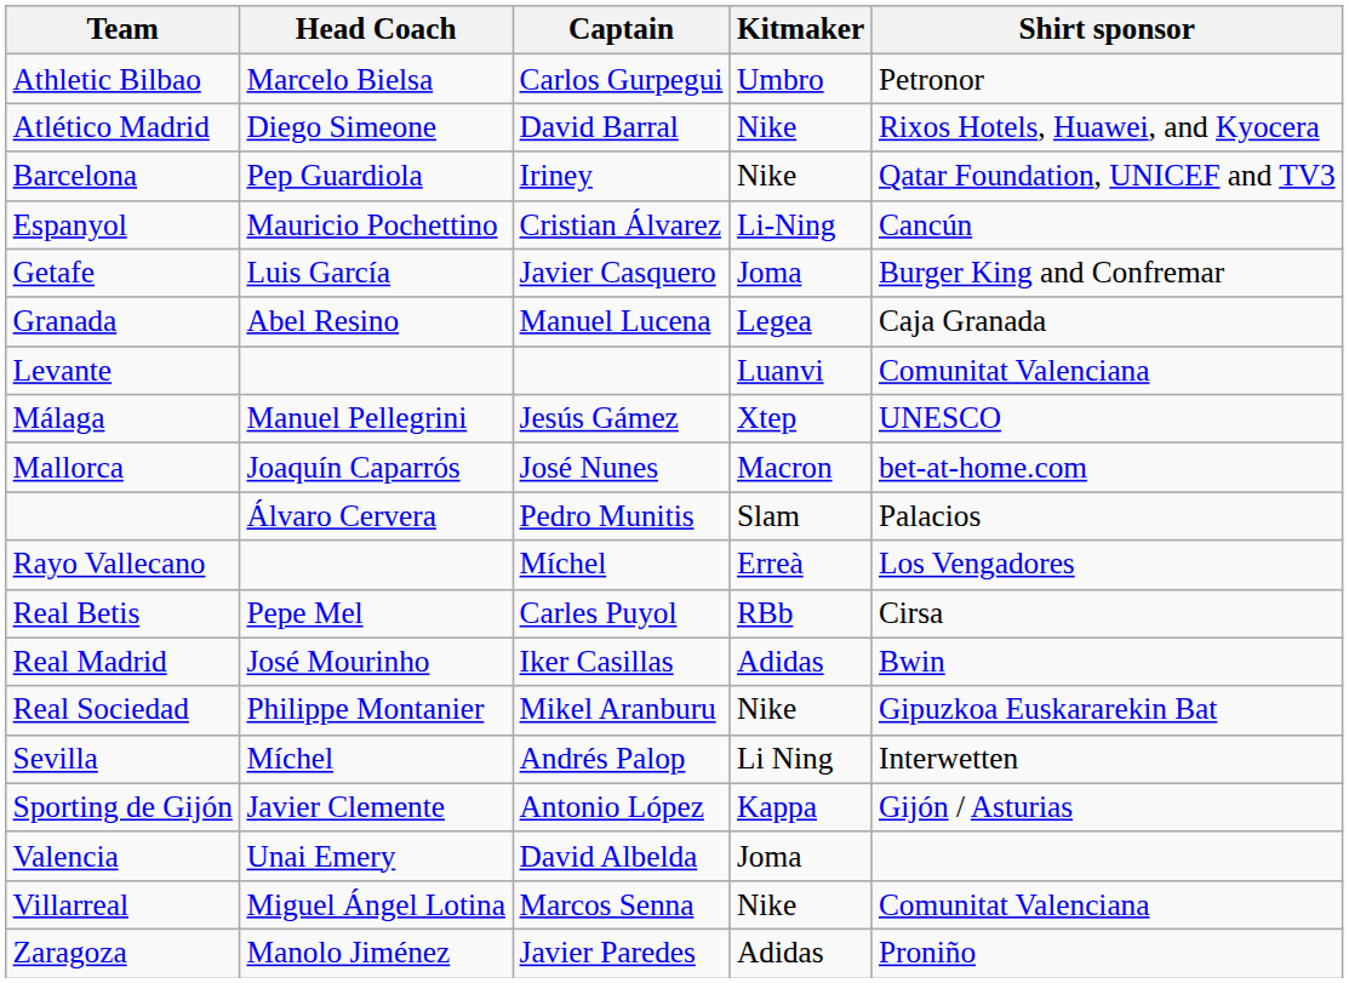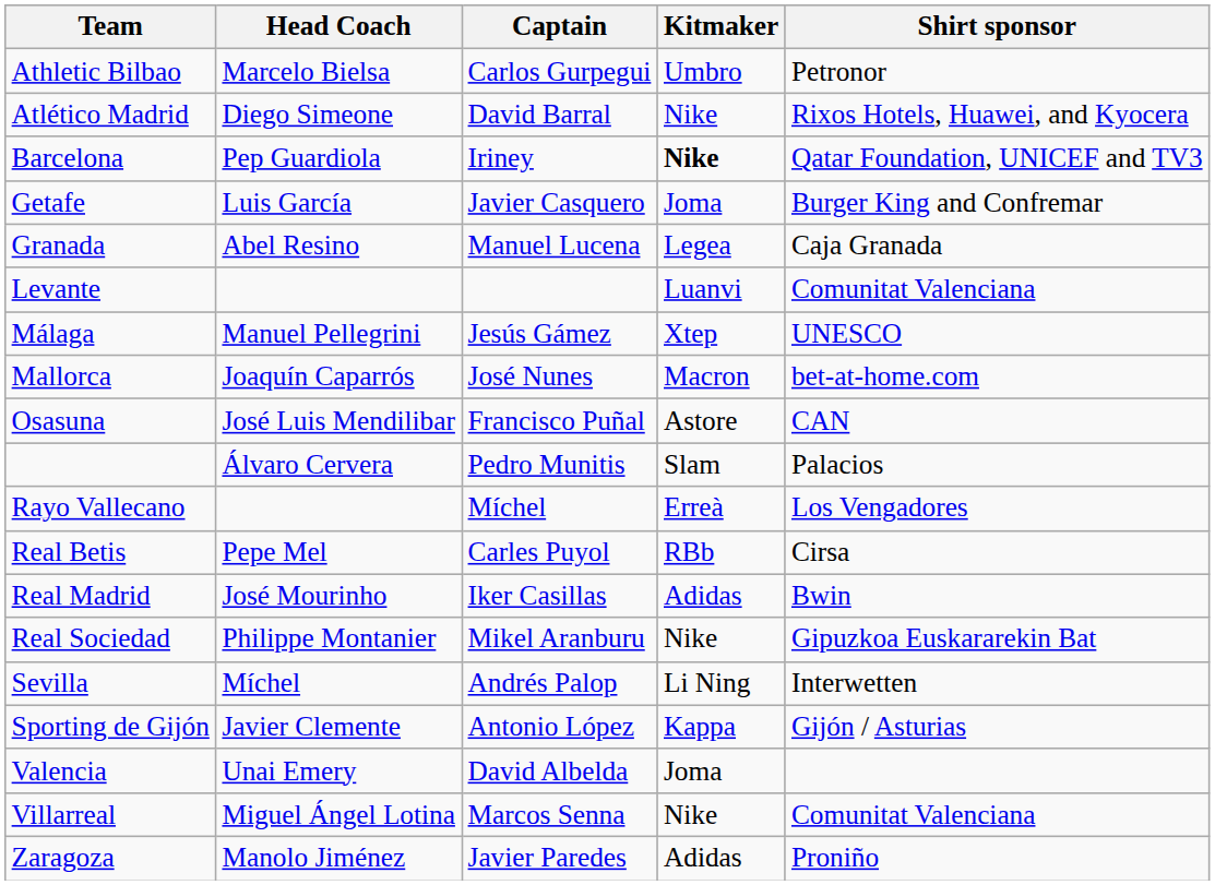Barcelona | Kitmaker: normal -> bold
- row: Espanyol | Mauricio Pochettino | Cristian Álvarez | Li-Ning | Cancún
+ row: Osasuna | José Luis Mendilibar | Francisco Puñal | Astore | CAN
